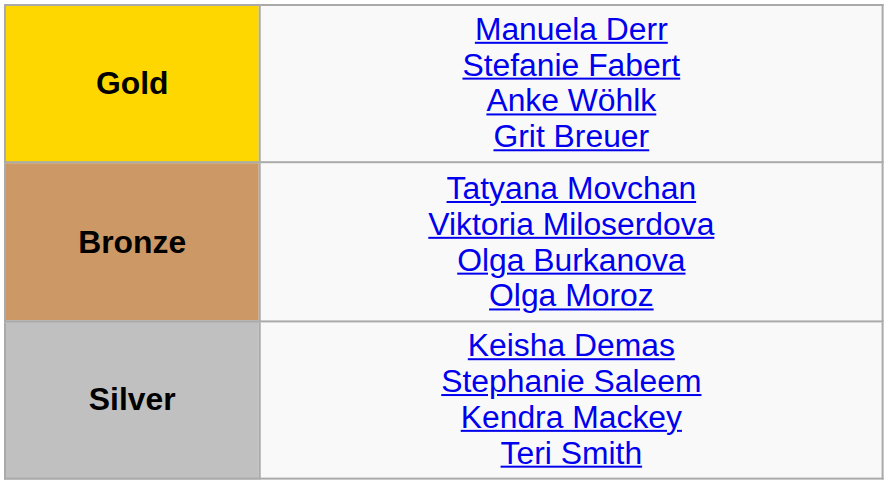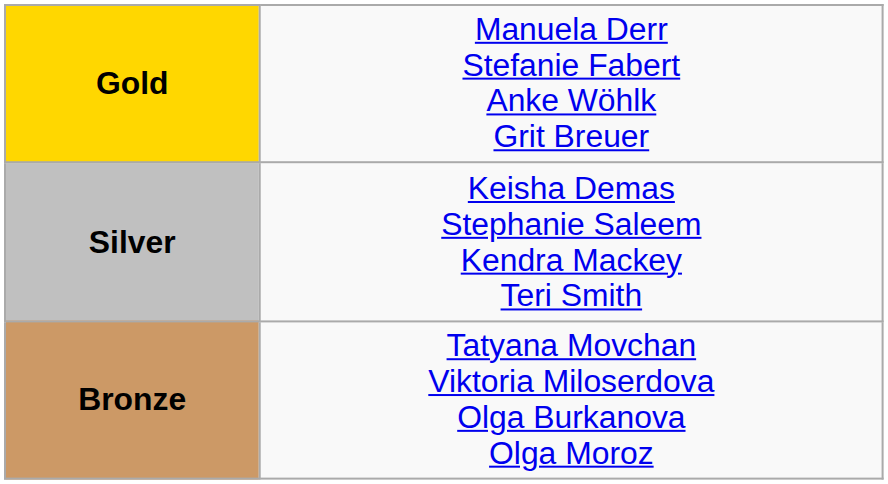rows swapped: Silver <-> Bronze
